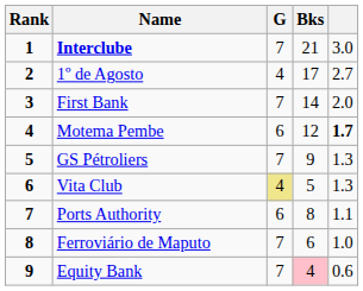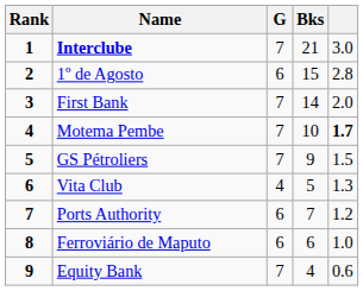1º de Agosto | G: 4 -> 6
1º de Agosto | Bks: 17 -> 15
1º de Agosto | column 5: 2.7 -> 2.8
Motema Pembe | G: 6 -> 7
Motema Pembe | Bks: 12 -> 10
GS Pétroliers | column 5: 1.3 -> 1.5
Vita Club | G: khaki background -> no background
Ports Authority | Bks: 8 -> 7
Ports Authority | column 5: 1.1 -> 1.2
Ferroviário de Maputo | G: 7 -> 6
Equity Bank | Bks: pink background -> no background
